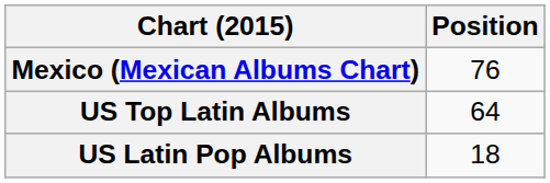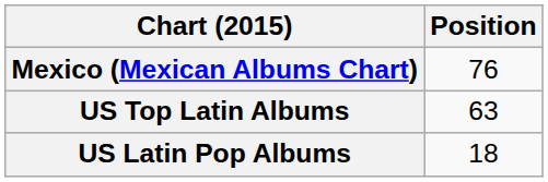US Top Latin Albums | Position: 64 -> 63
